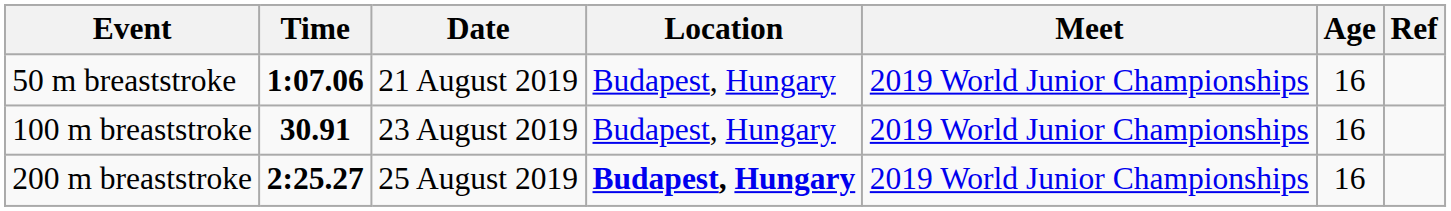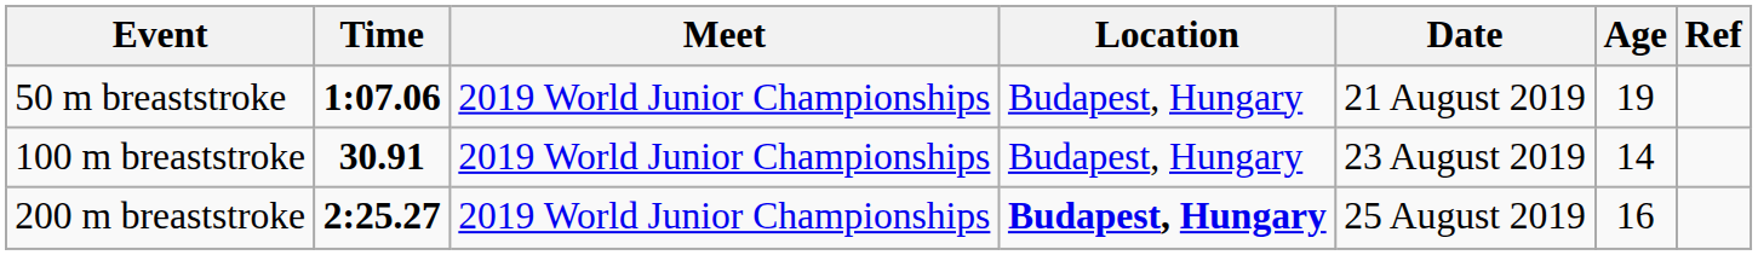columns swapped: Meet <-> Date
50 m breaststroke | Age: 16 -> 19
100 m breaststroke | Age: 16 -> 14
